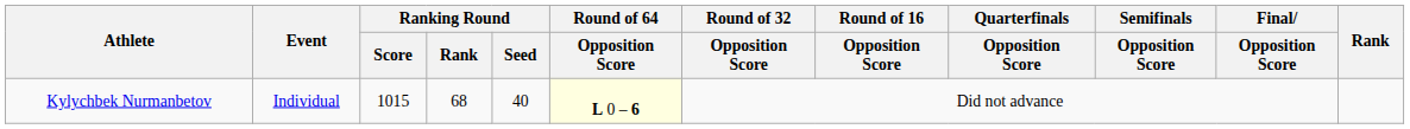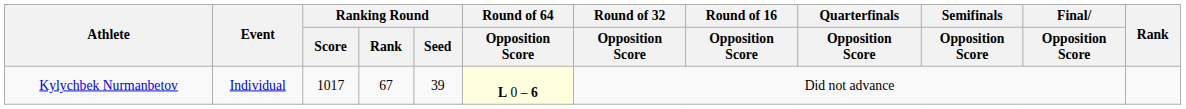Kylychbek Nurmanbetov | Ranking Round / Score: 1015 -> 1017
Kylychbek Nurmanbetov | Ranking Round / Rank: 68 -> 67
Kylychbek Nurmanbetov | Ranking Round / Seed: 40 -> 39
